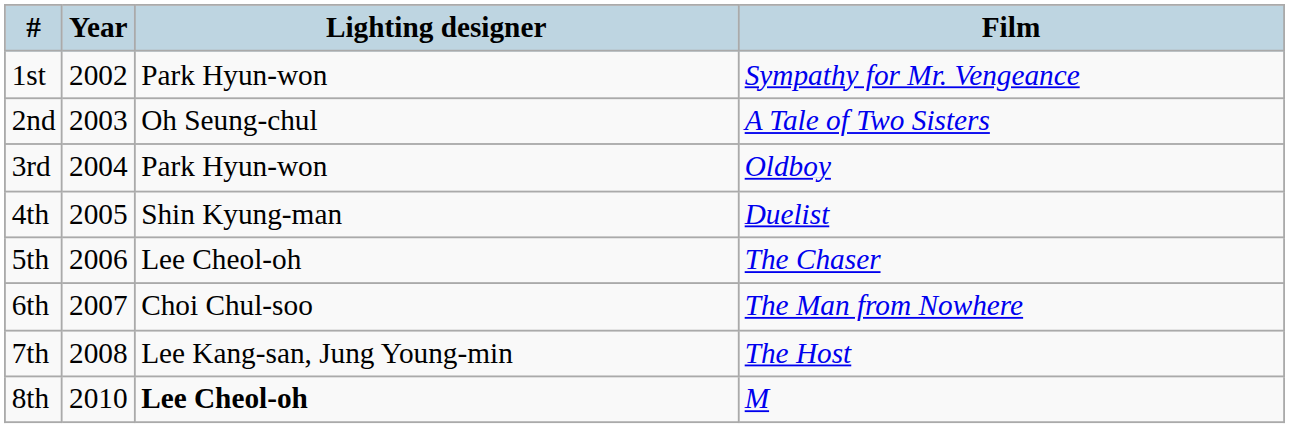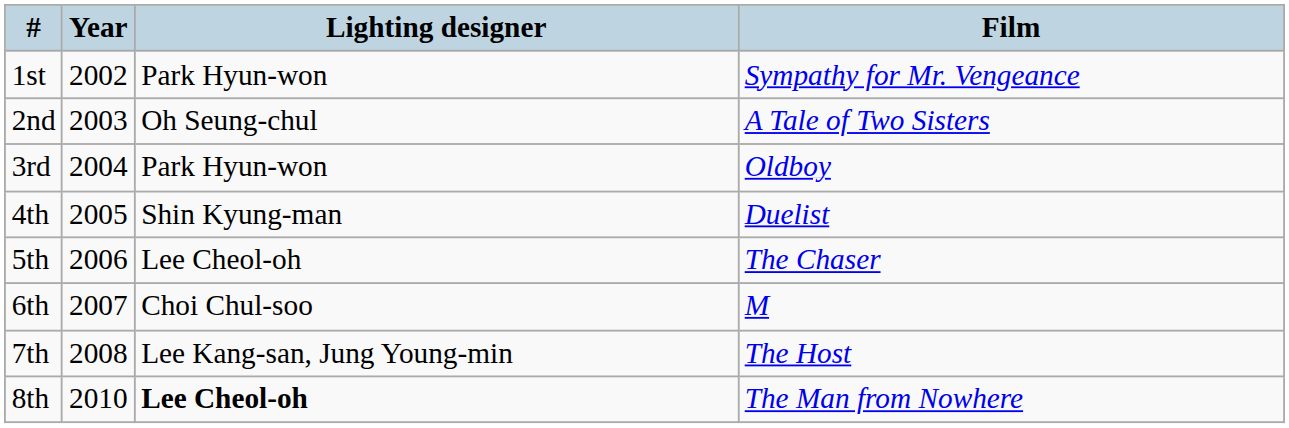6th | Film: The Man from Nowhere -> M
8th | Film: M -> The Man from Nowhere
